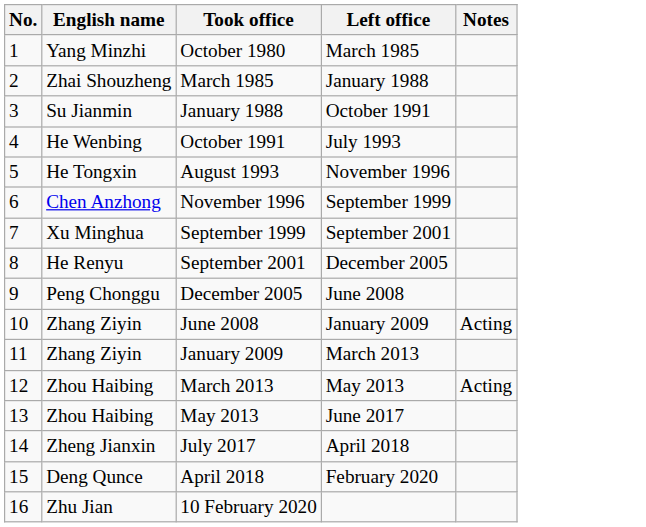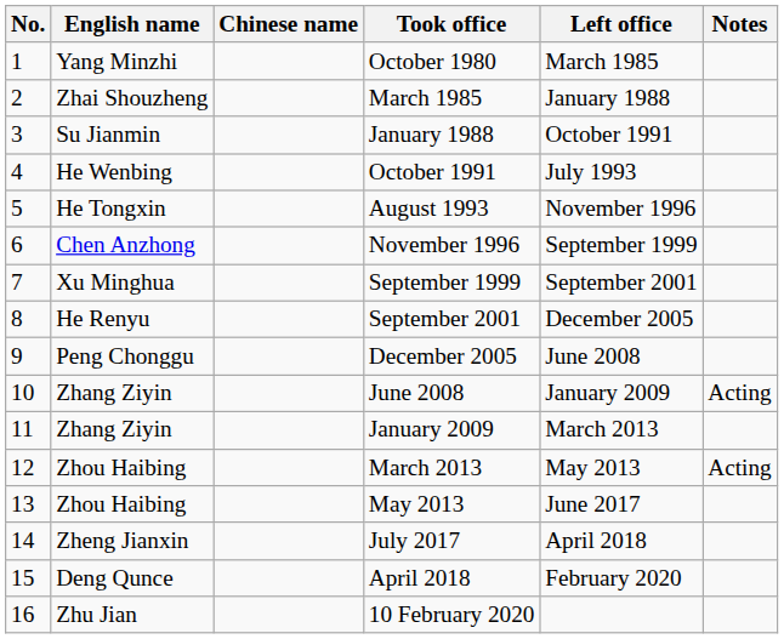+ column: Chinese name
